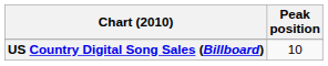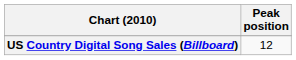US Country Digital Song Sales (Billboard) | Peak position: 10 -> 12
